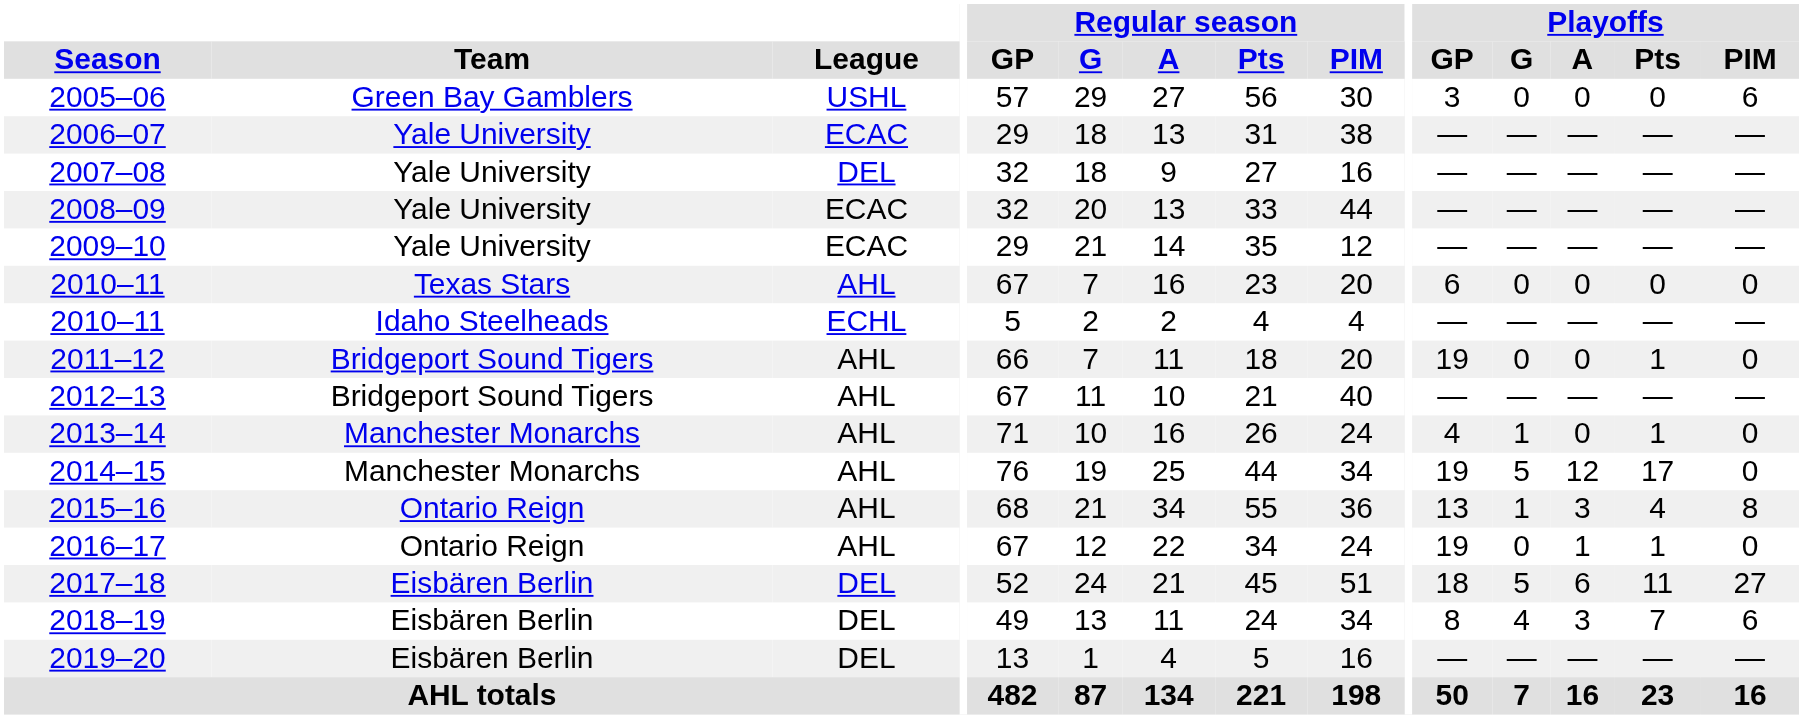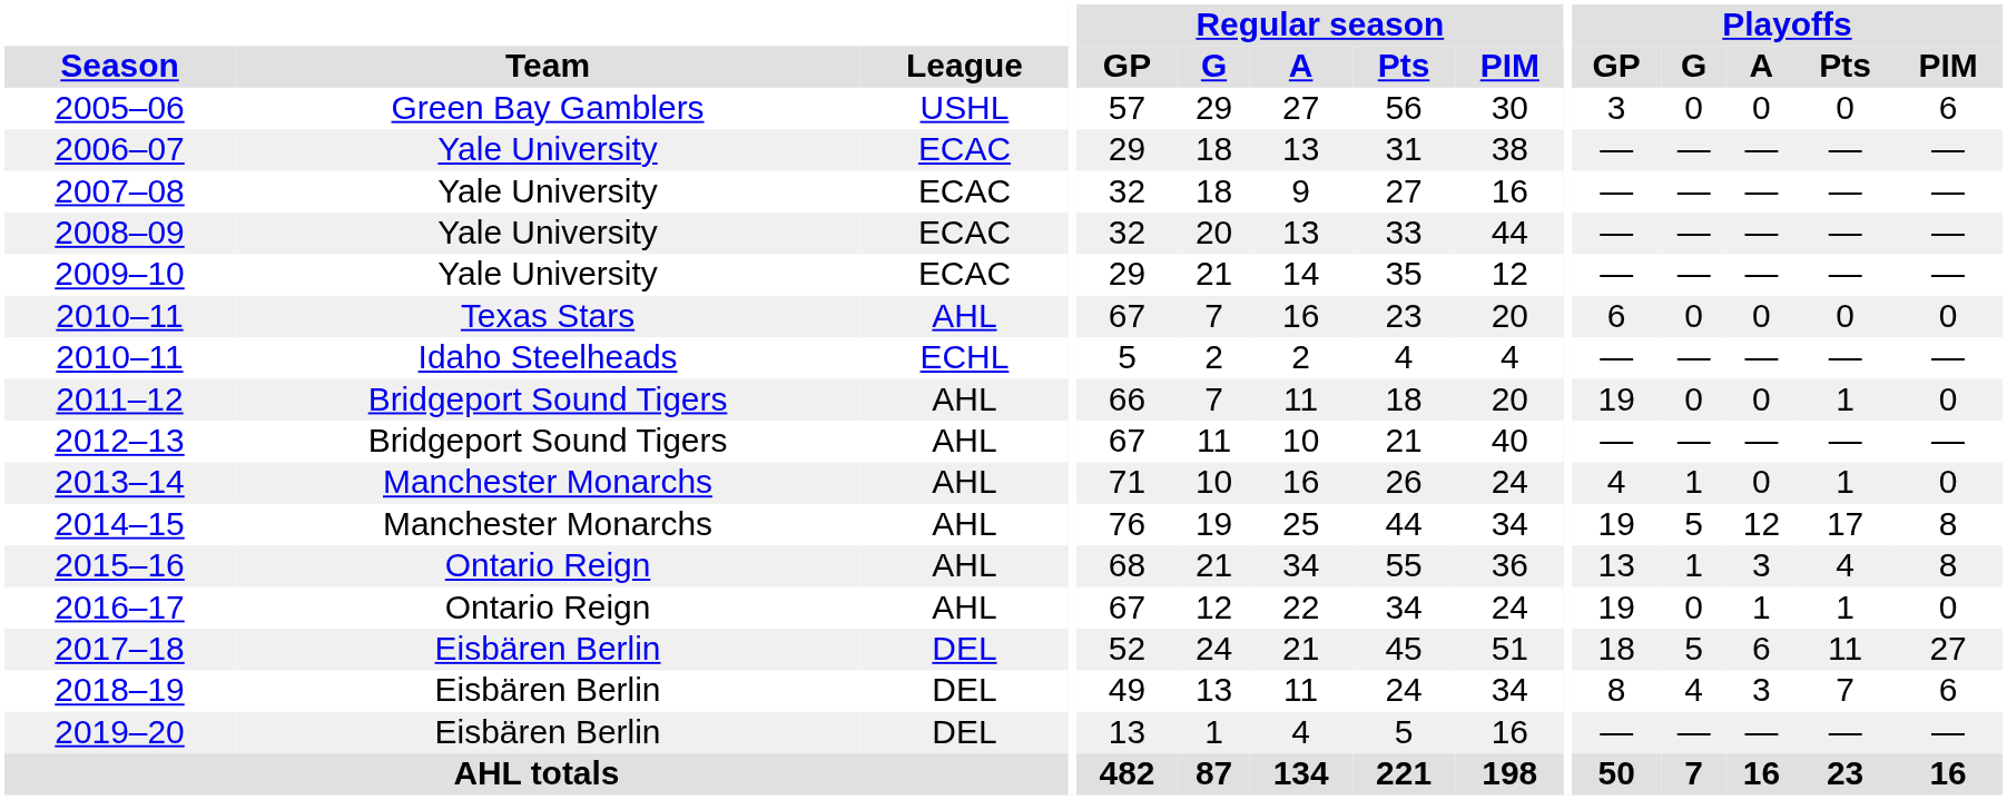2007–08 | League: DEL -> ECAC
2014–15 | Playoffs / PIM: 0 -> 8
